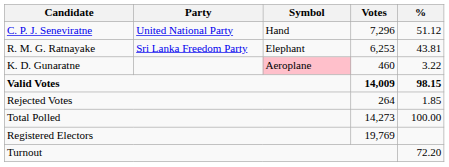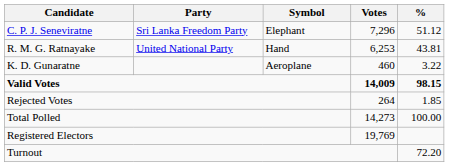C. P. J. Seneviratne | Party: United National Party -> Sri Lanka Freedom Party
C. P. J. Seneviratne | Symbol: Hand -> Elephant
R. M. G. Ratnayake | Party: Sri Lanka Freedom Party -> United National Party
R. M. G. Ratnayake | Symbol: Elephant -> Hand
K. D. Gunaratne | Symbol: pink background -> no background
